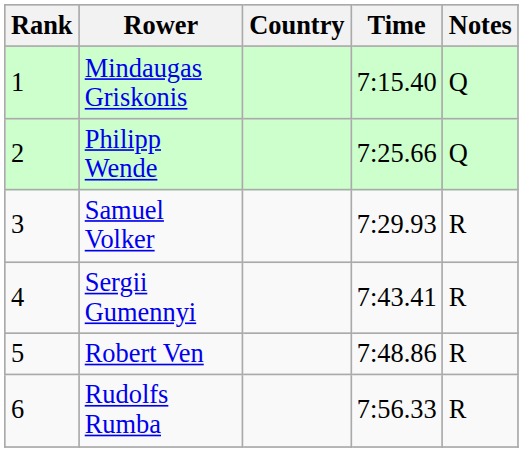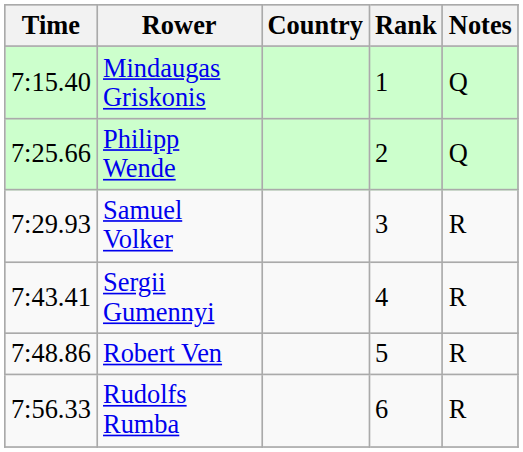columns swapped: Rank <-> Time
